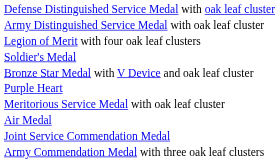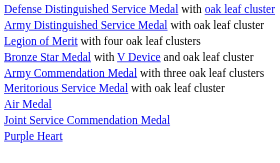- row: Soldier's Medal
rows swapped: Purple Heart <-> Army Commendation Medal with three oak leaf clusters
